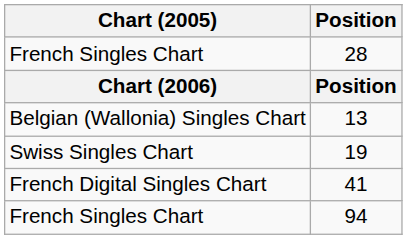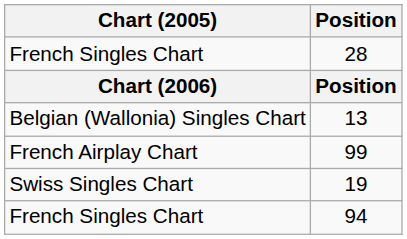+ row: French Airplay Chart | 99
- row: French Digital Singles Chart | 41
